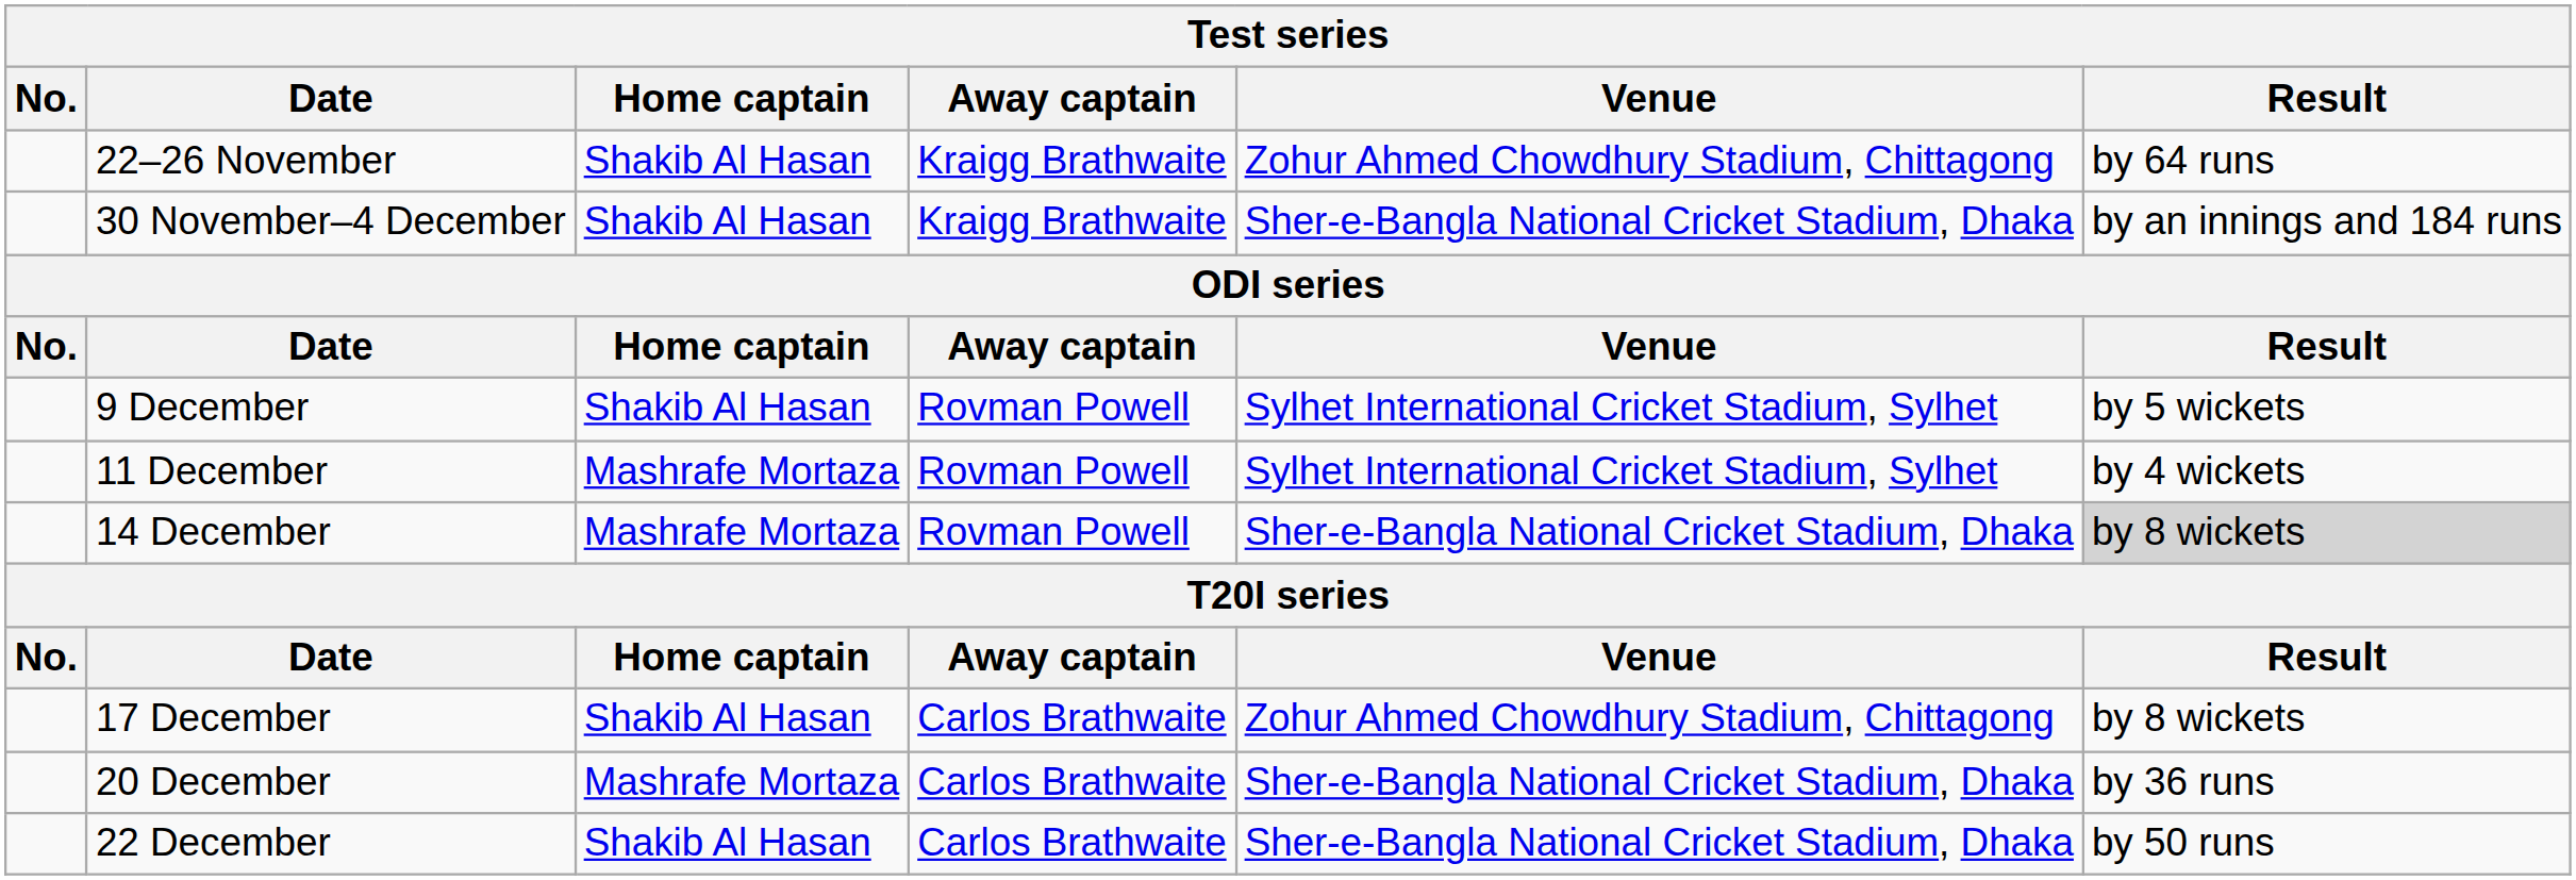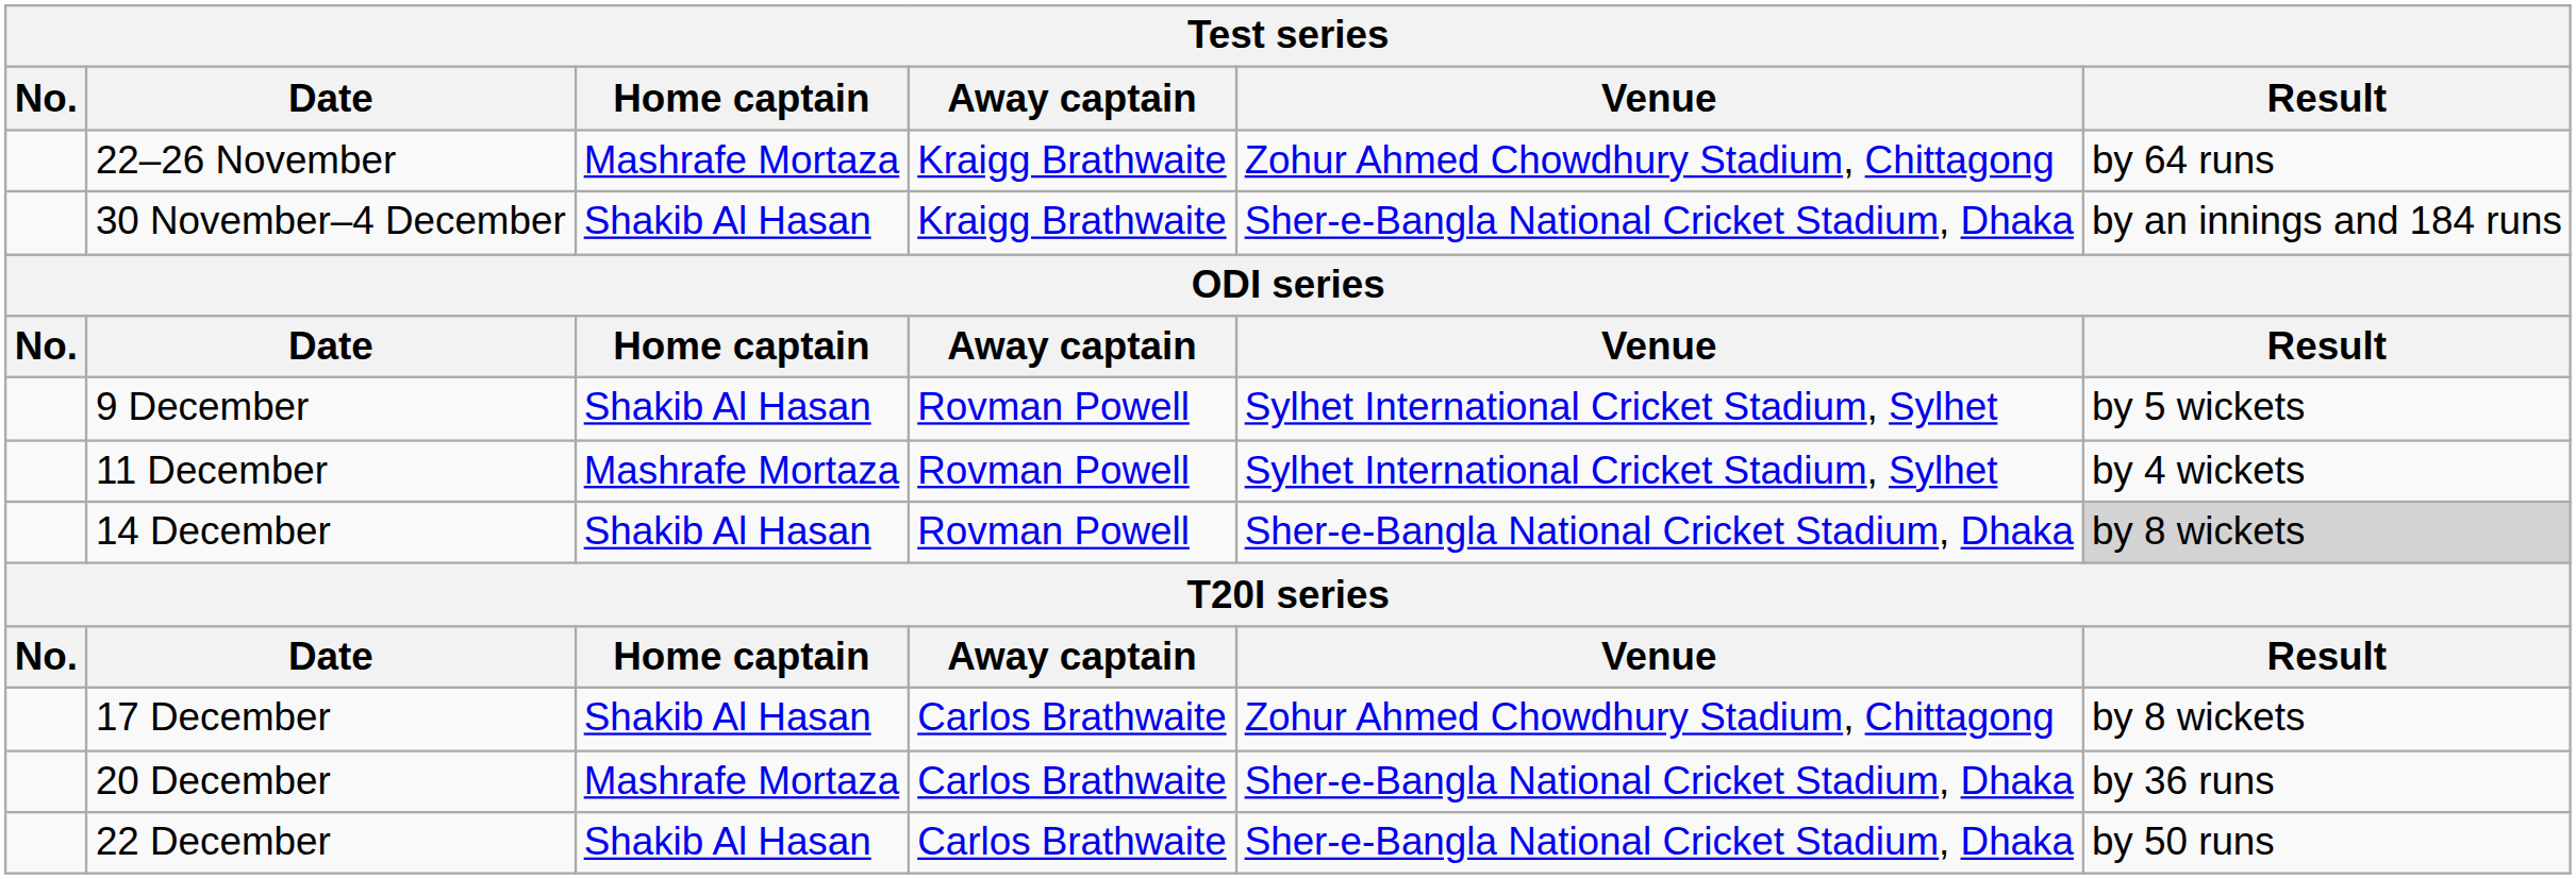22–26 November | Home captain: Shakib Al Hasan -> Mashrafe Mortaza
14 December | Home captain: Mashrafe Mortaza -> Shakib Al Hasan
